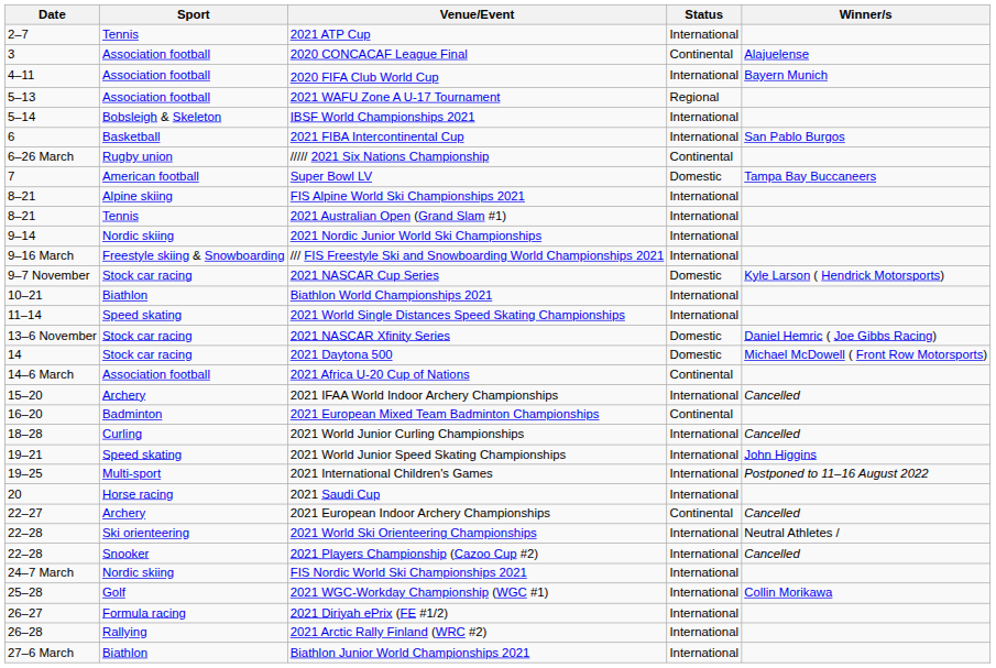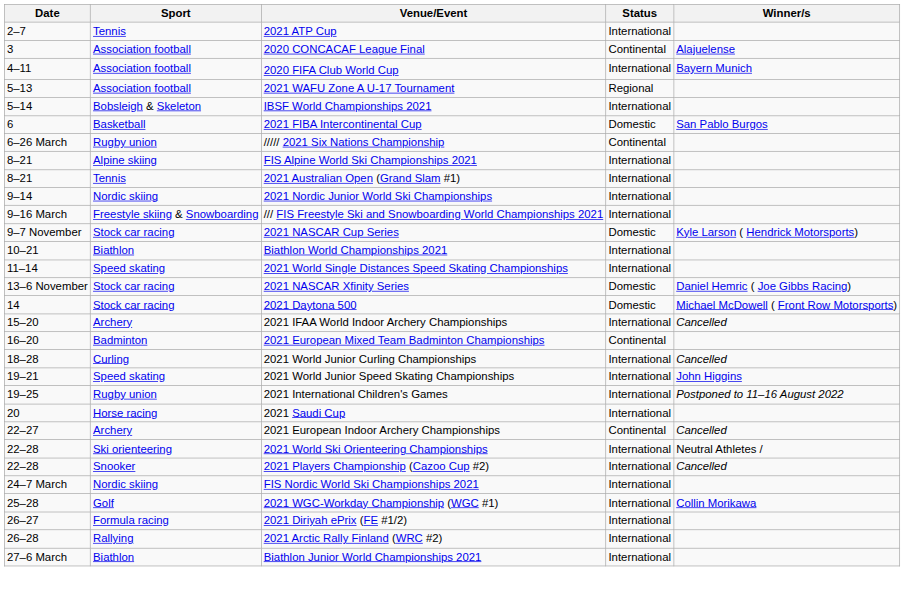2021 FIBA Intercontinental Cup | Status: International -> Domestic
- row: 7 | American football | Super Bowl LV | Domestic | Tampa Bay Buccaneers
- row: 14–6 March | Association football | 2021 Africa U-20 Cup of Nations | Continental
2021 International Children's Games | Sport: Multi-sport -> Rugby union
